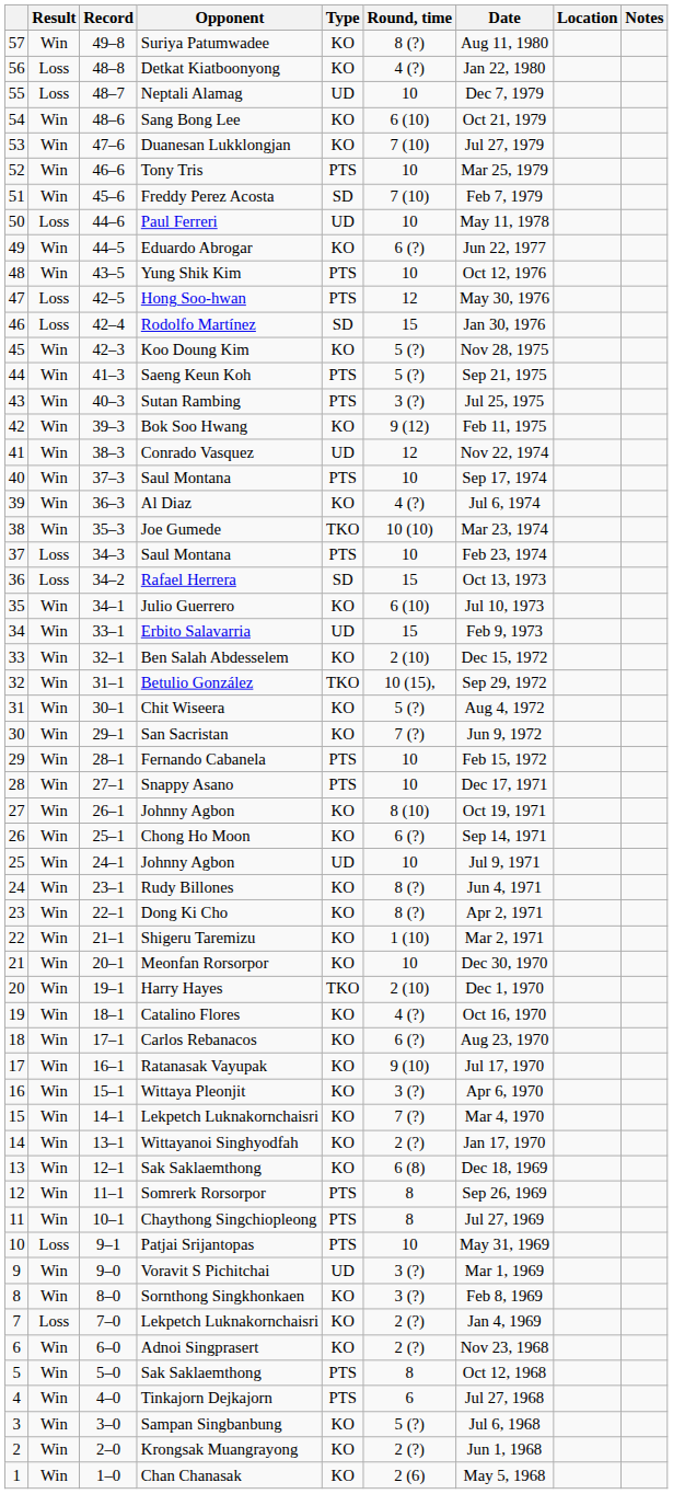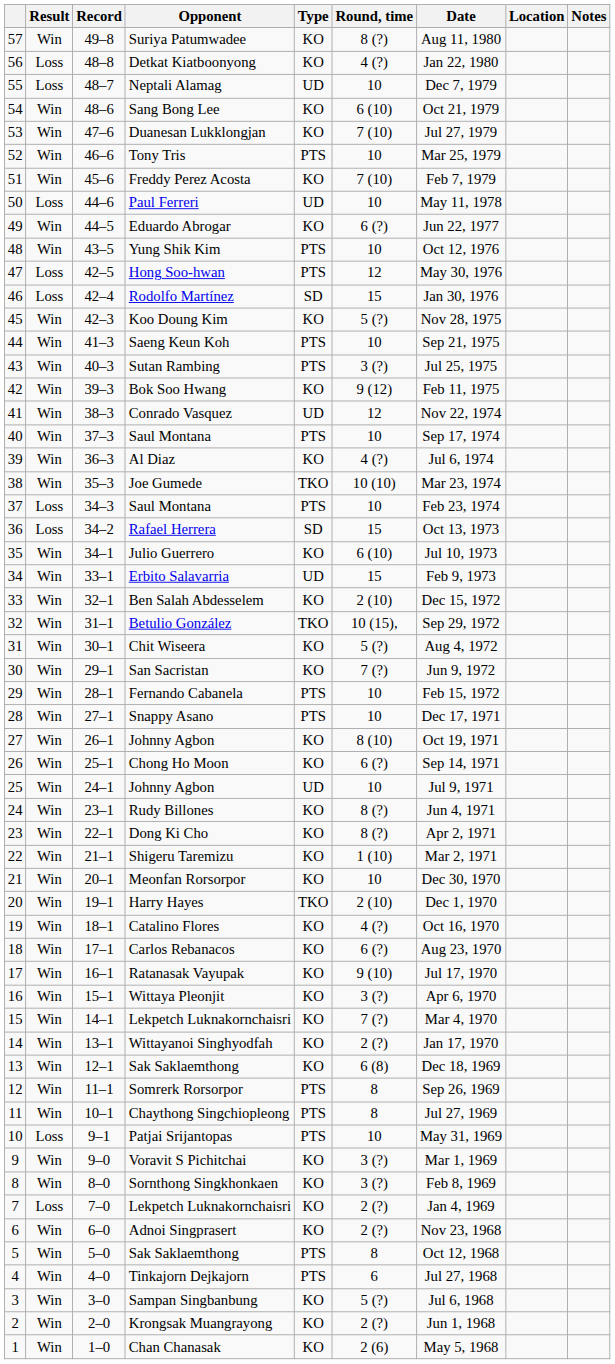Freddy Perez Acosta | Type: SD -> KO
Saeng Keun Koh | Round, time: 5 (?) -> 10
Voravit S Pichitchai | Type: UD -> KO
